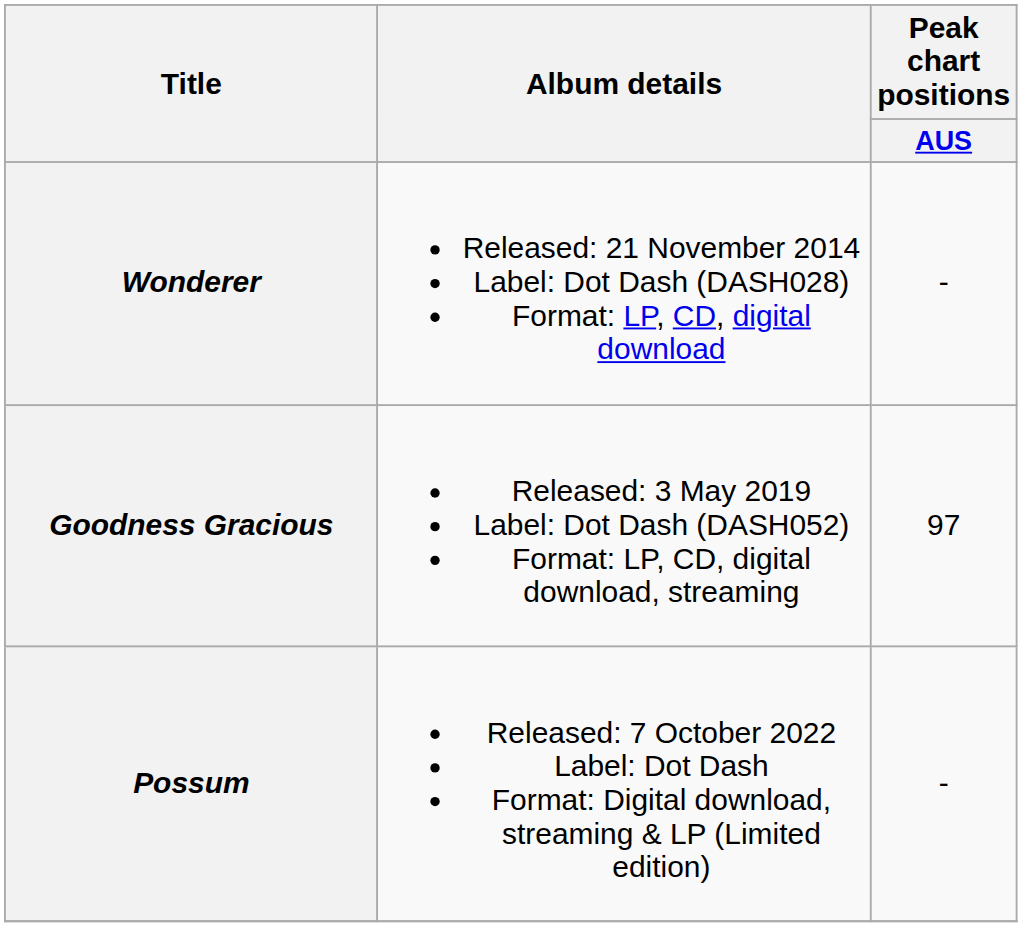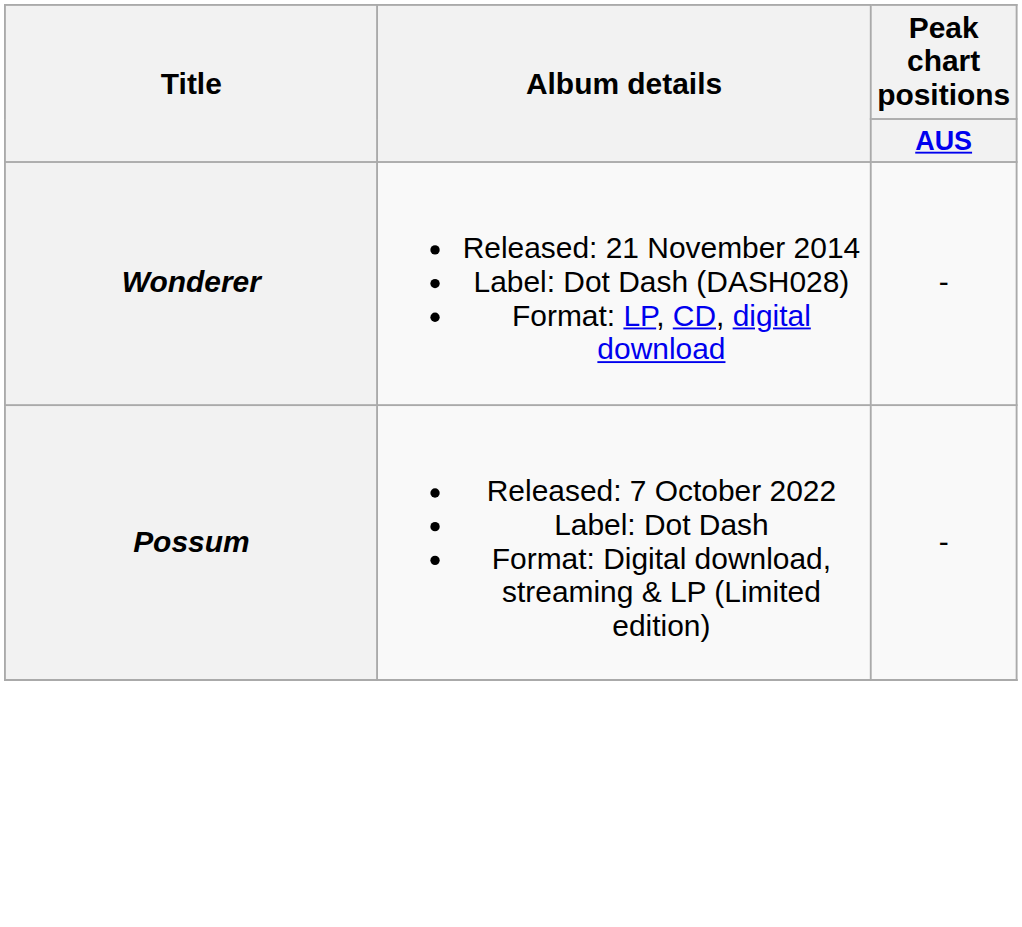- row: Goodness Gracious | Released: 3 May 2019 Label: Dot Dash (DASH052) Format: LP, CD, digital download, streaming | 97
